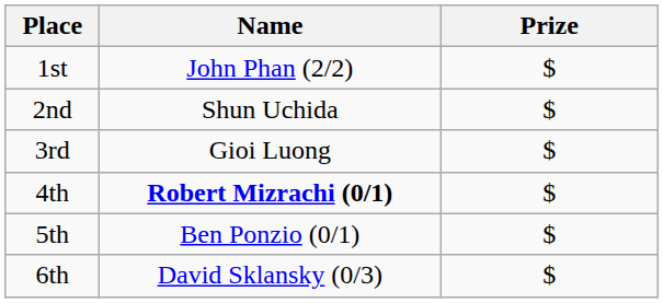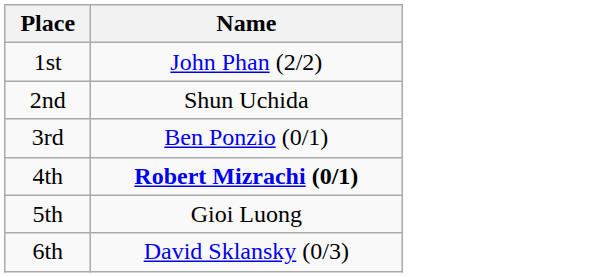- column: Prize | $ | $ | $ | $ | $ | $
3rd | Name: Gioi Luong -> Ben Ponzio (0/1)
5th | Name: Ben Ponzio (0/1) -> Gioi Luong
